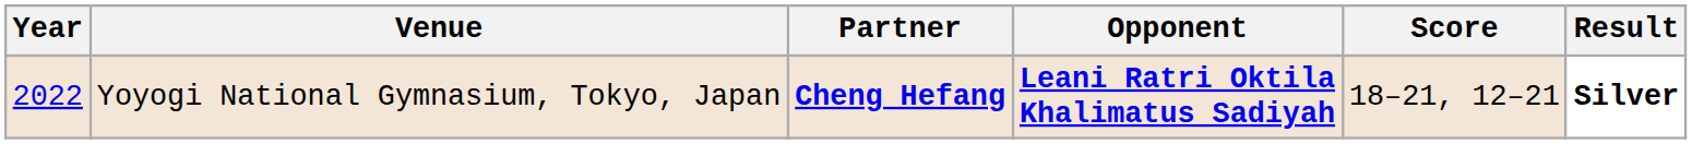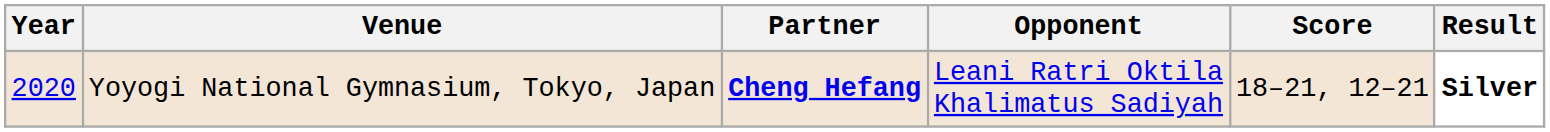Yoyogi National Gymnasium, Tokyo, Japan | Year: 2022 -> 2020
Yoyogi National Gymnasium, Tokyo, Japan | Opponent: bold -> normal
